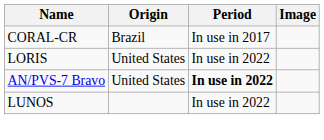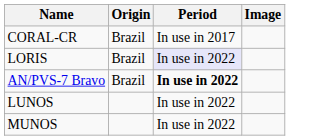LORIS | Origin: United States -> Brazil
LORIS | Period: no background -> lavender background
AN/PVS-7 Bravo | Origin: United States -> Brazil
+ row: MUNOS | In use in 2022
